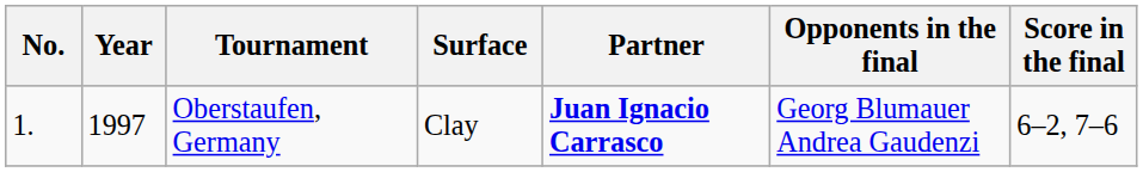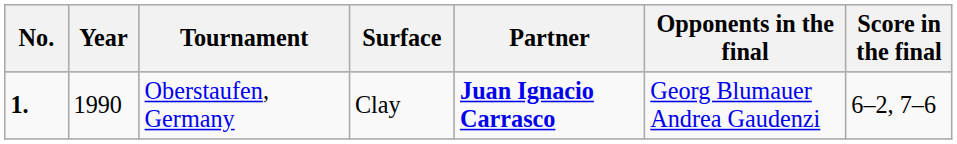Oberstaufen, Germany | No.: normal -> bold
Oberstaufen, Germany | Year: 1997 -> 1990
